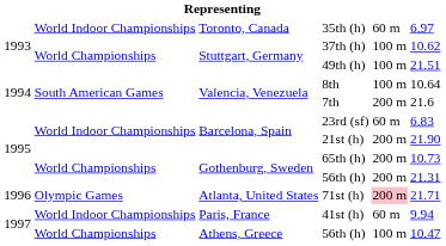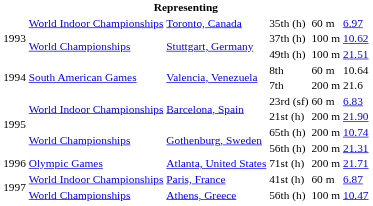8th | column 5: 100 m -> 60 m
65th (h) | column 6: 10.73 -> 10.74
71st (h) | column 5: pink background -> no background
41st (h) | column 6: 9.94 -> 6.87
